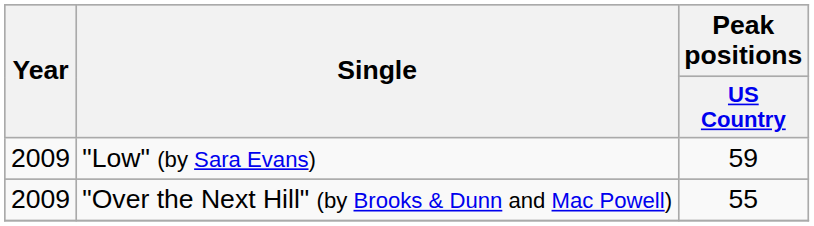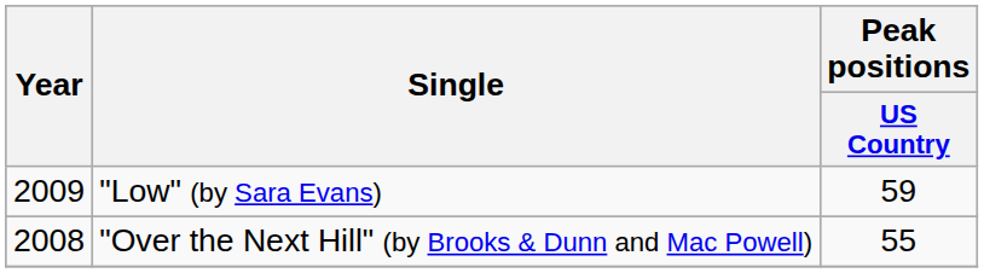"Over the Next Hill" (by Brooks & Dunn and Mac Powell) | Year: 2009 -> 2008
